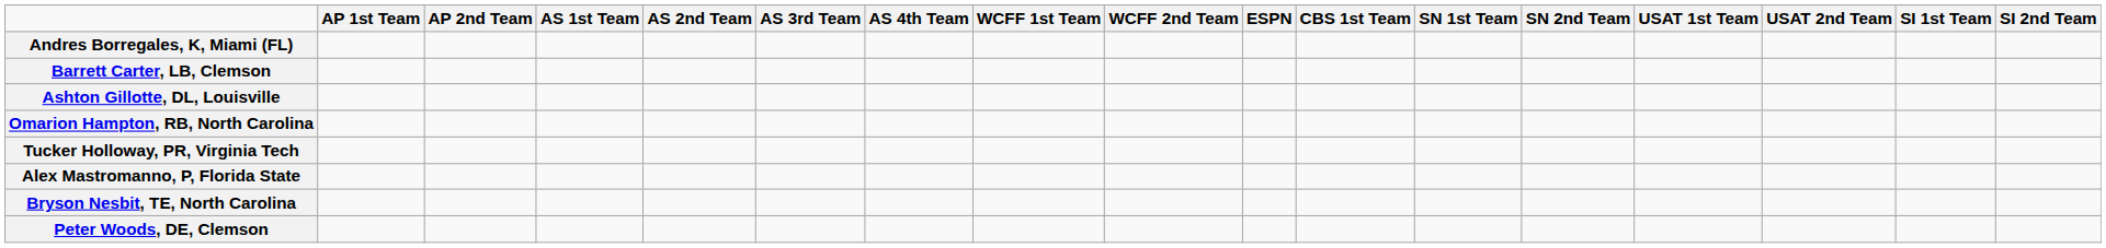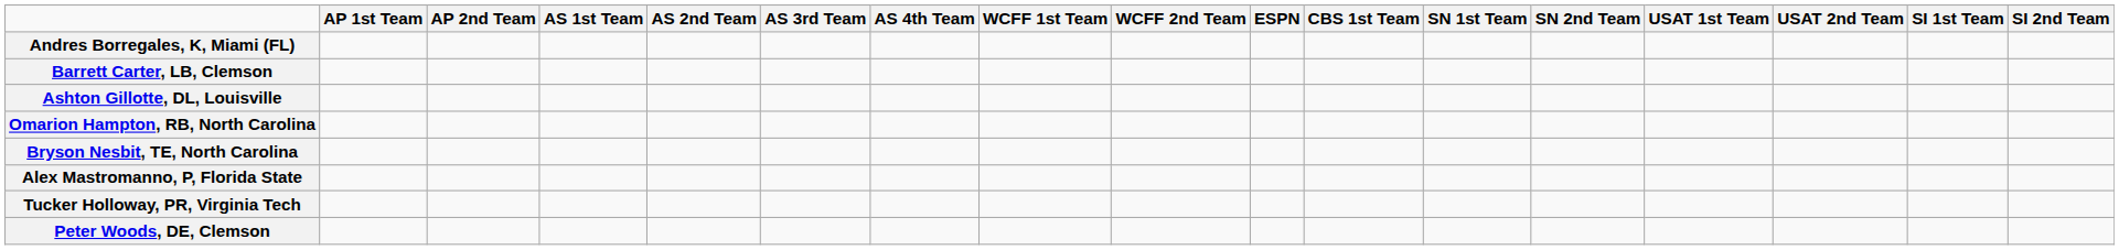rows swapped: Tucker Holloway, PR, Virginia Tech <-> Bryson Nesbit, TE, North Carolina
